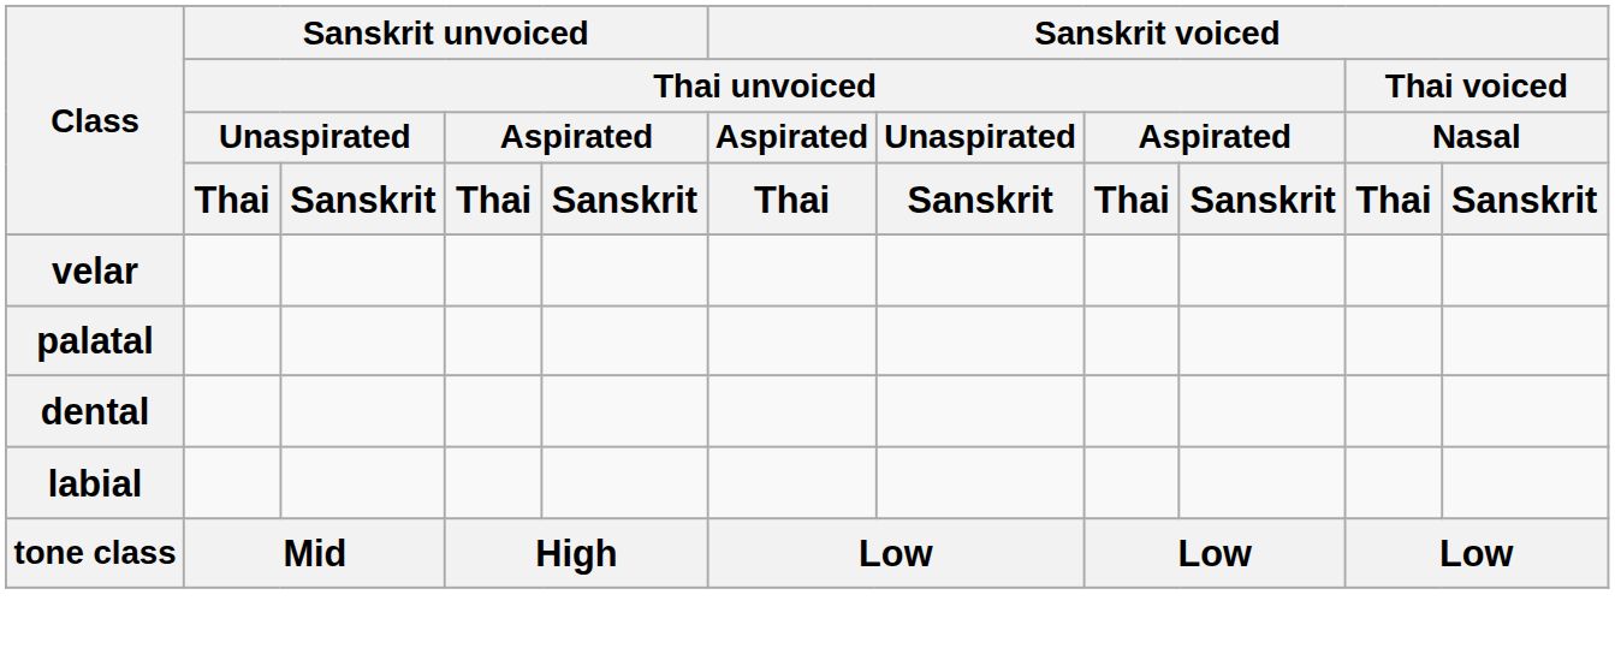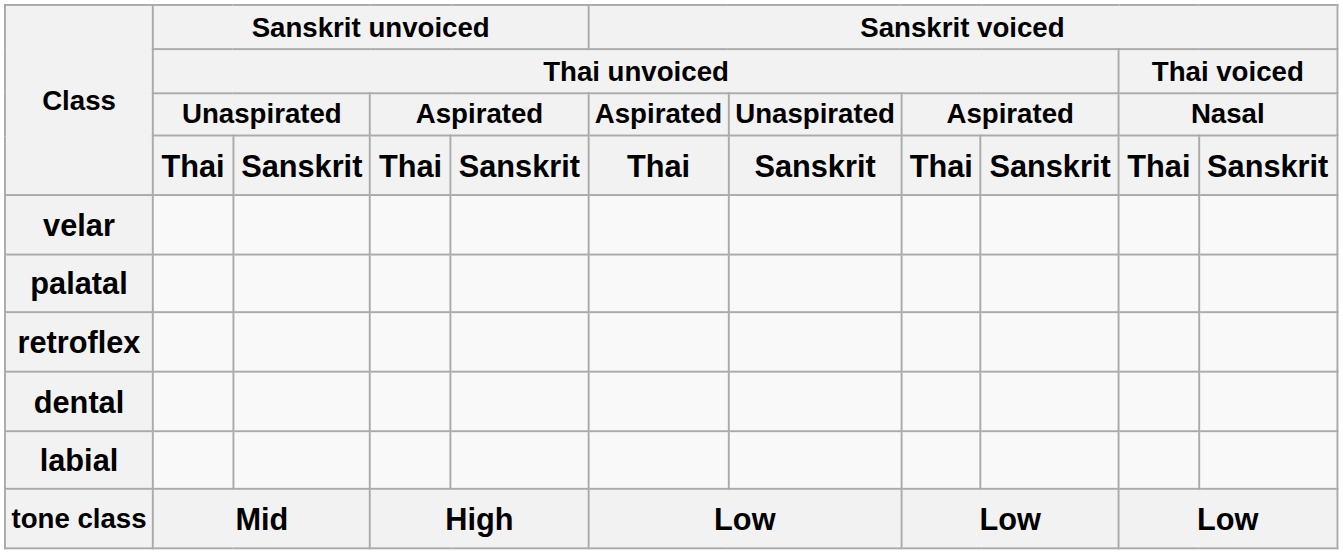+ row: retroflex
